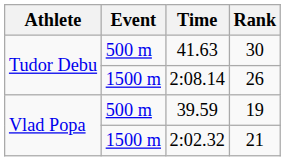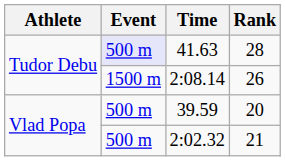41.63 | Event: no background -> lavender background
41.63 | Rank: 30 -> 28
39.59 | Rank: 19 -> 20
2:02.32 | Event: 1500 m -> 500 m
